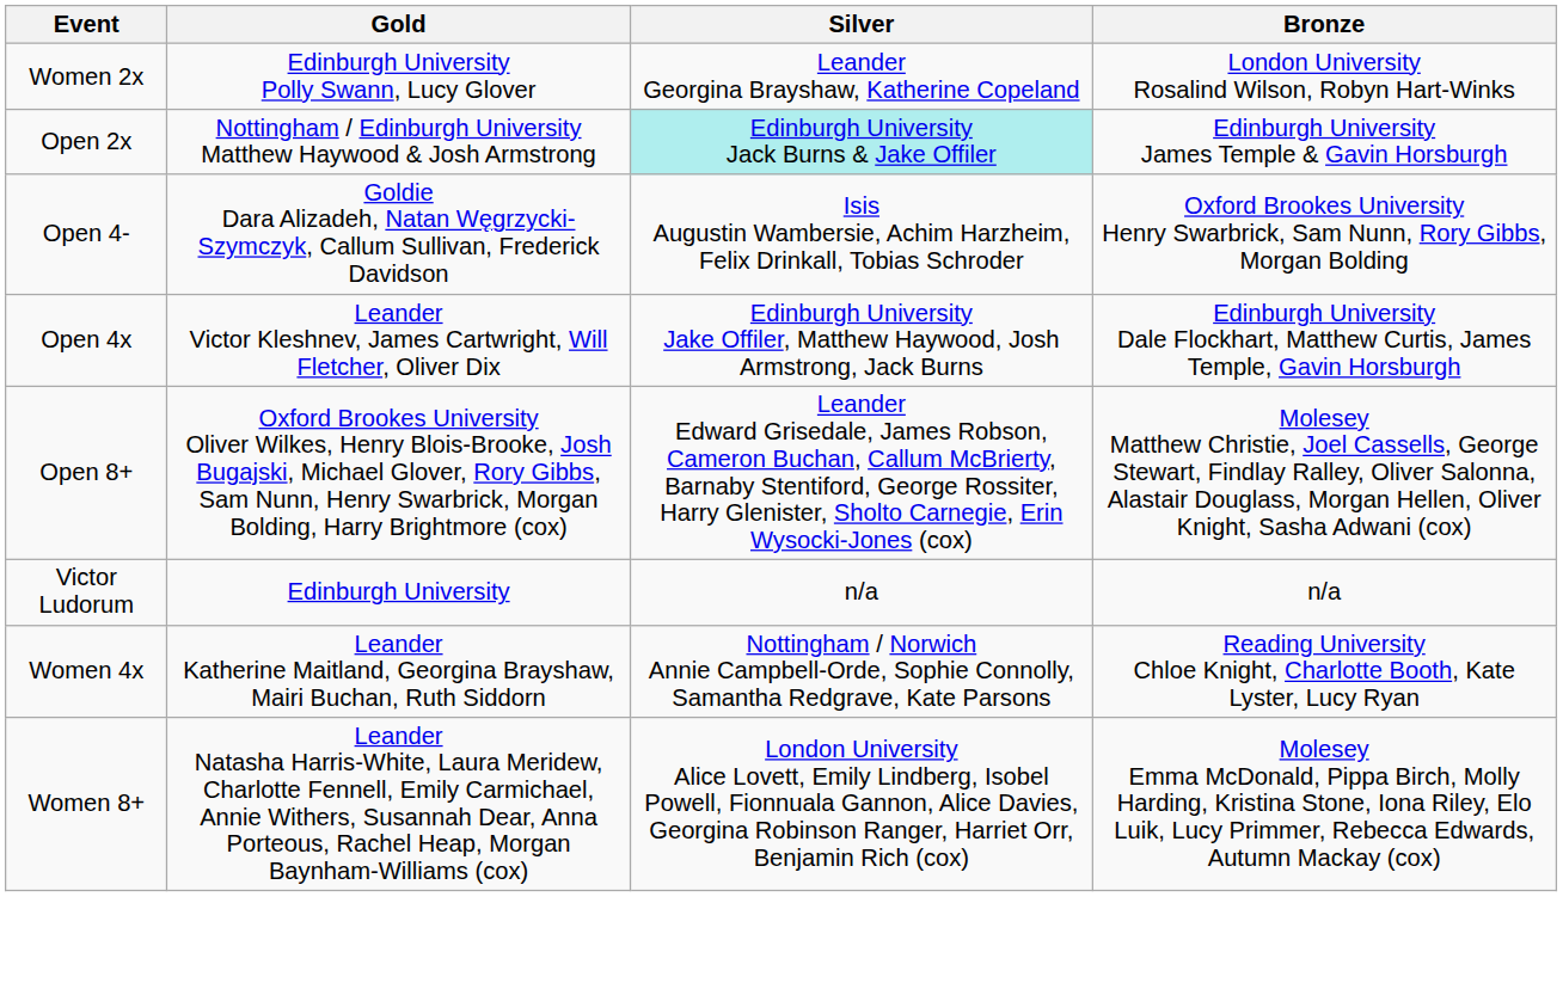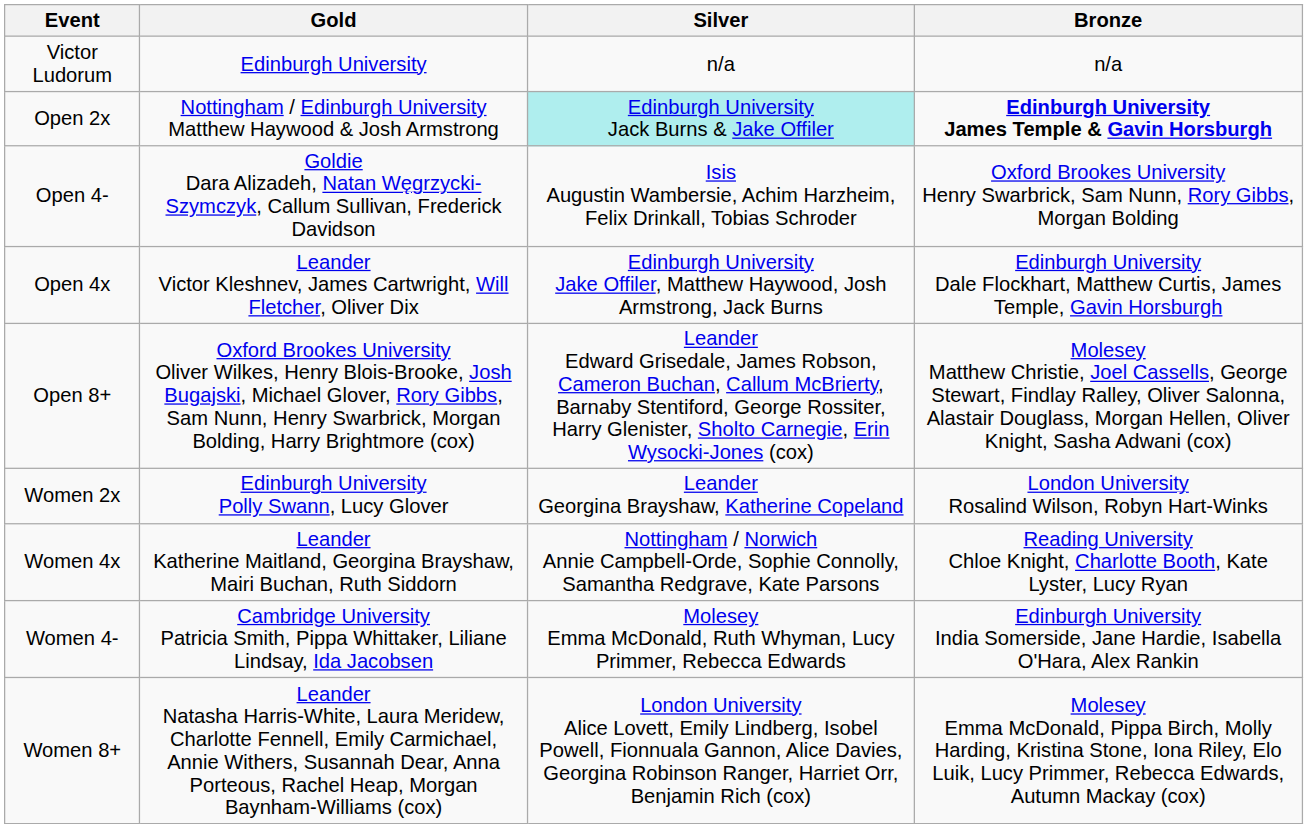rows swapped: Victor Ludorum <-> Women 2x
Open 2x | Bronze: normal -> bold
+ row: Women 4- | Cambridge University Patricia Smith, Pippa Whittaker, Liliane Lindsay, Ida Jacobsen | Molesey Emma McDonald, Ruth Whyman, Lucy Primmer, Rebecca Edwards | Edinburgh University India Somerside, Jane Hardie, Isabella O'Hara, Alex Rankin
